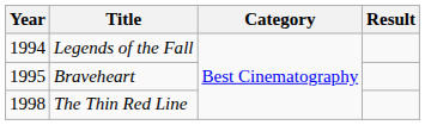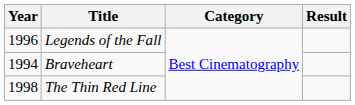Legends of the Fall | Year: 1994 -> 1996
Braveheart | Year: 1995 -> 1994
